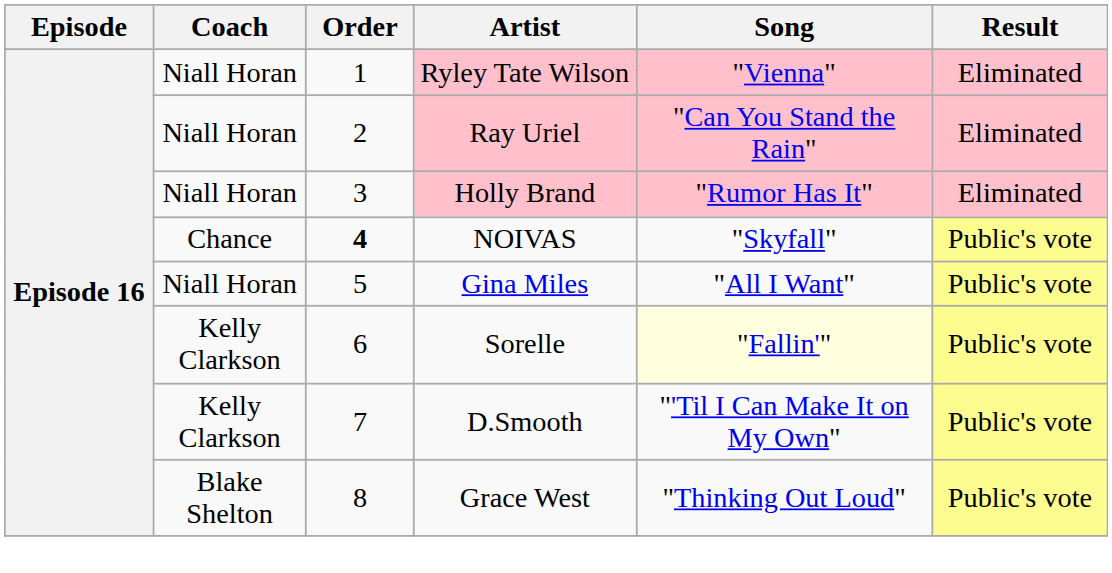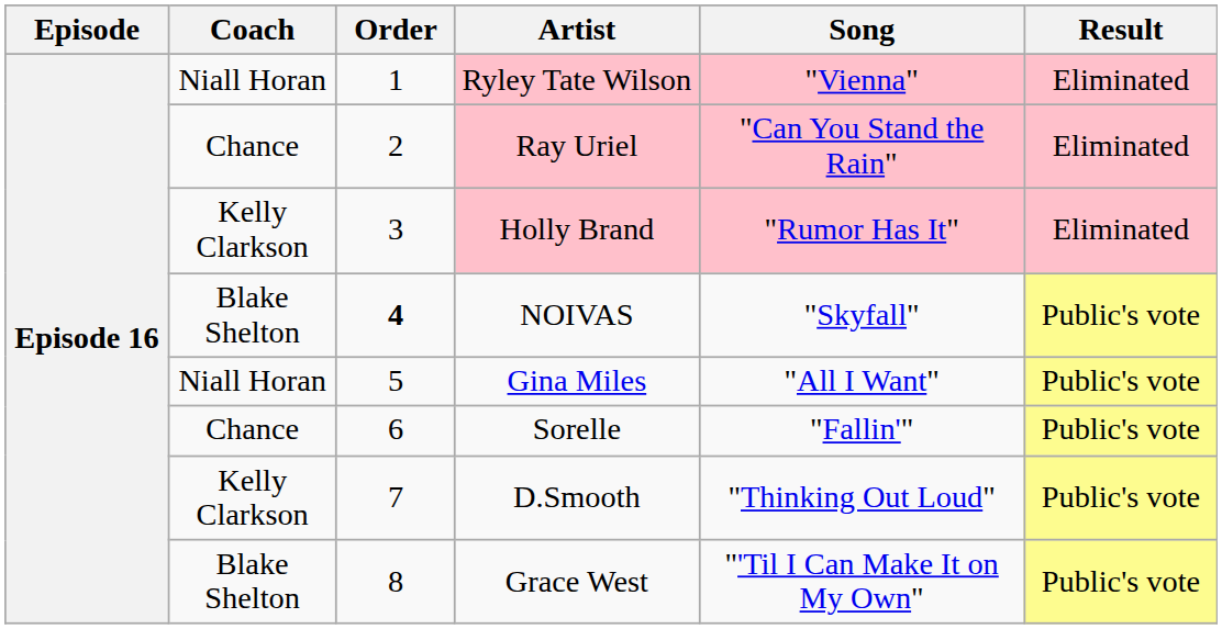Ray Uriel | Coach: Niall Horan -> Chance
Holly Brand | Coach: Niall Horan -> Kelly Clarkson
NOIVAS | Coach: Chance -> Blake Shelton
Sorelle | Coach: Kelly Clarkson -> Chance
Sorelle | Song: lightyellow background -> no background
D.Smooth | Song: "'Til I Can Make It on My Own" -> "Thinking Out Loud"
Grace West | Song: "Thinking Out Loud" -> "'Til I Can Make It on My Own"
